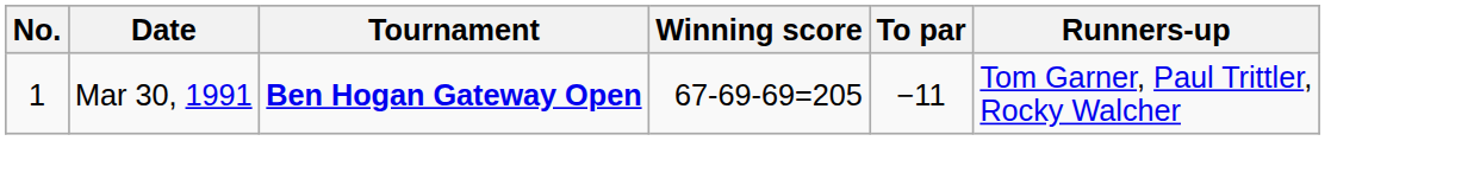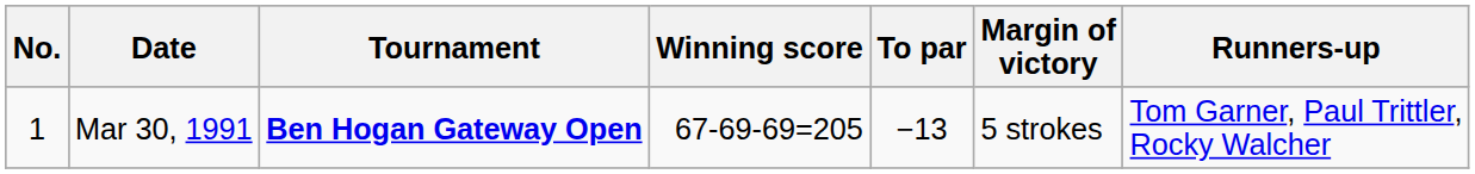+ column: Margin of victory | 5 strokes
Mar 30, 1991 | To par: −11 -> −13
